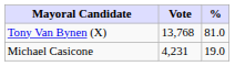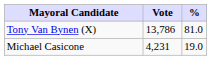Tony Van Bynen (X) | Vote: 13,768 -> 13,786
